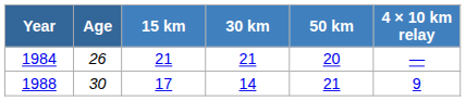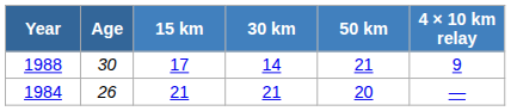rows swapped: 1984 <-> 1988
